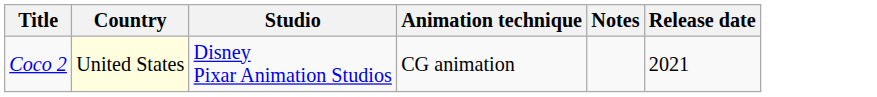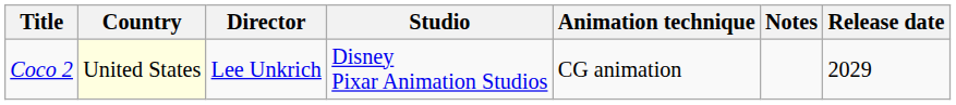+ column: Director | Lee Unkrich
Coco 2 | Release date: 2021 -> 2029
